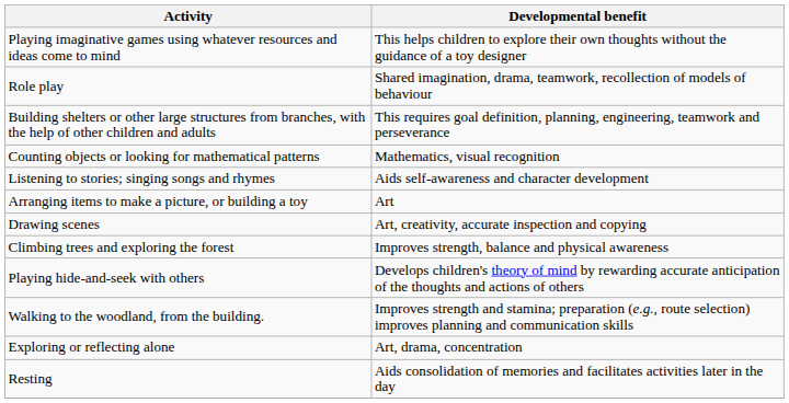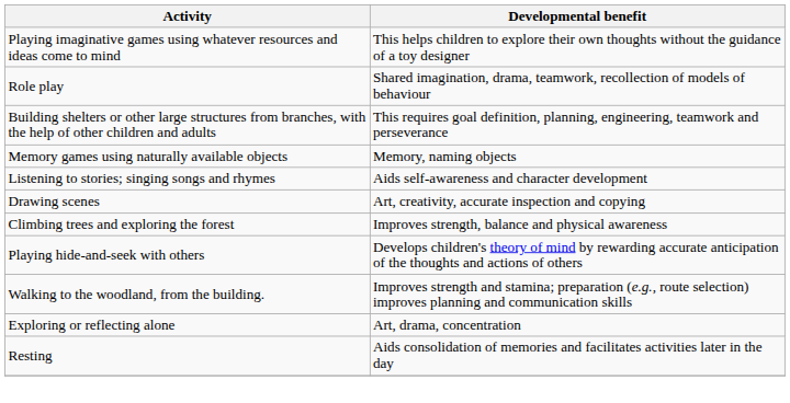- row: Counting objects or looking for mathematical patterns | Mathematics, visual recognition
+ row: Memory games using naturally available objects | Memory, naming objects
- row: Arranging items to make a picture, or building a toy | Art
